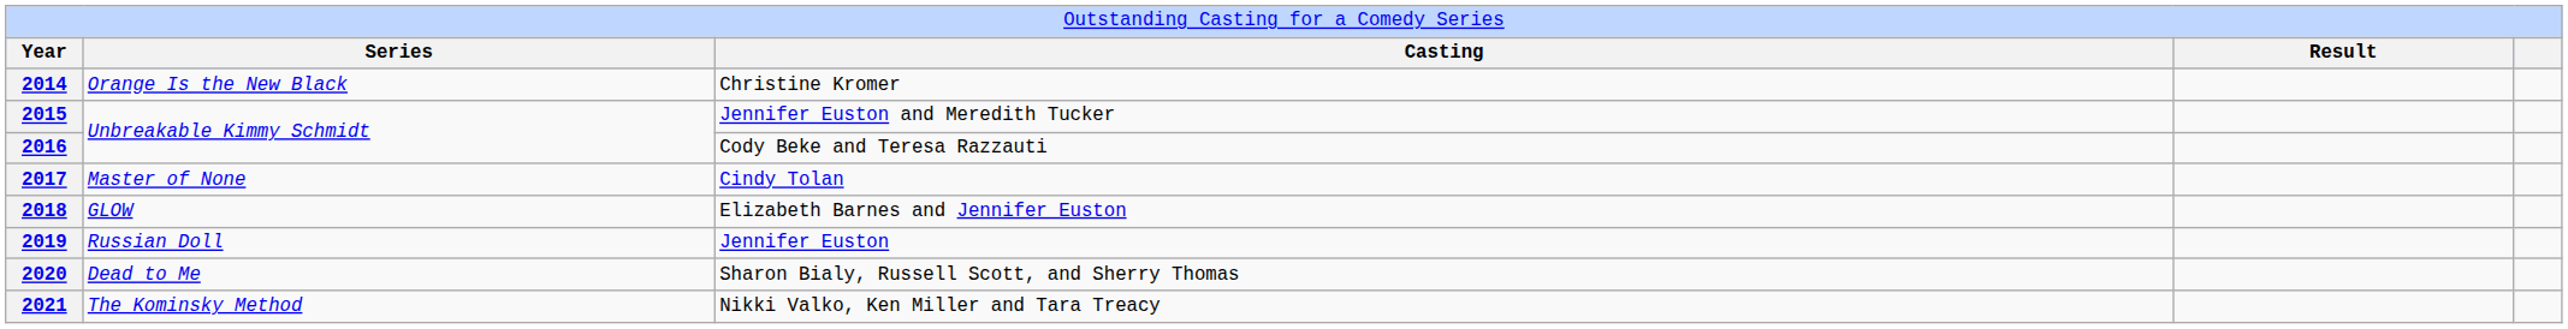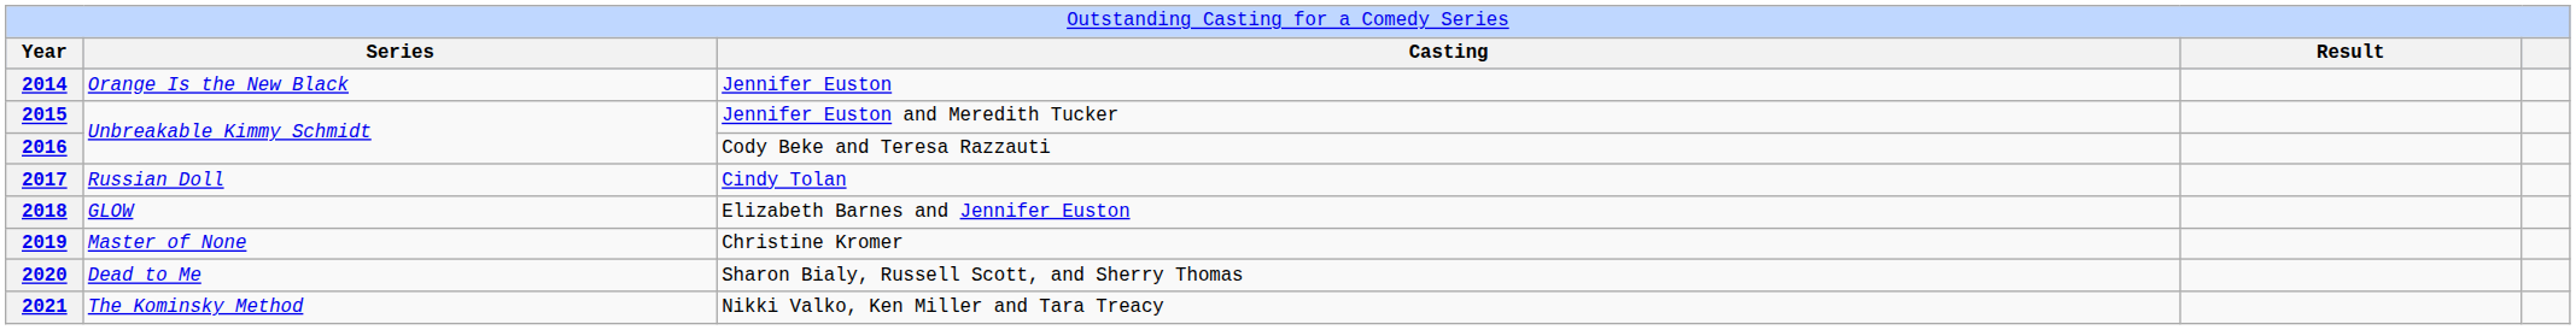2014 | column 3: Christine Kromer -> Jennifer Euston
2017 | column 2: Master of None -> Russian Doll
2019 | column 2: Russian Doll -> Master of None
2019 | column 3: Jennifer Euston -> Christine Kromer
